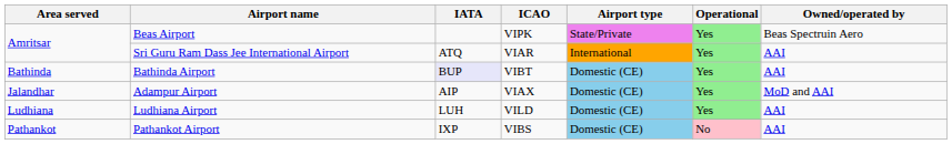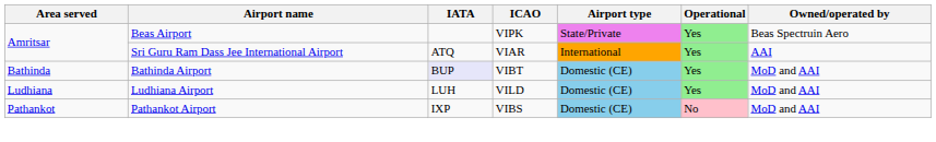Bathinda Airport | Owned/operated by: AAI -> MoD and AAI
- row: Jalandhar | Adampur Airport | AIP | VIAX | Domestic (CE) | Yes | MoD and AAI
Ludhiana Airport | Owned/operated by: AAI -> MoD and AAI
Pathankot Airport | Owned/operated by: AAI -> MoD and AAI
